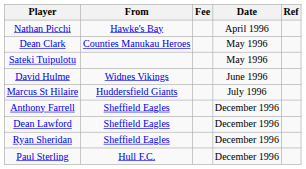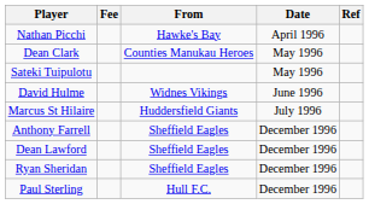columns swapped: From <-> Fee
